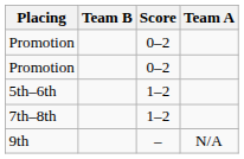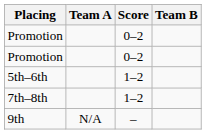columns swapped: Team A <-> Team B
